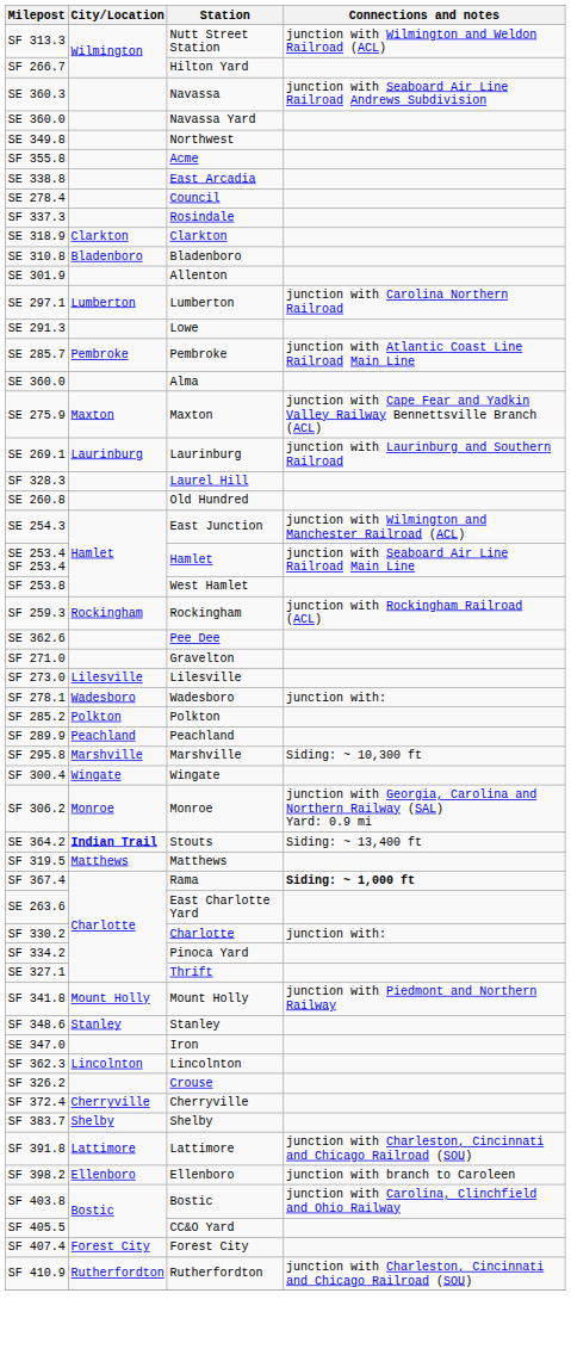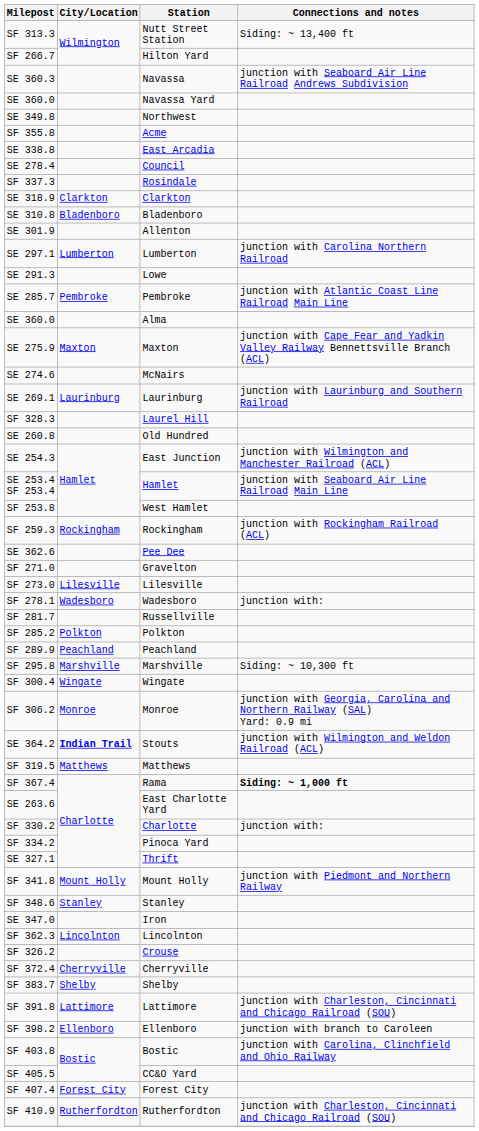Nutt Street Station | Connections and notes: junction with Wilmington and Weldon Railroad (ACL) -> Siding: ~ 13,400 ft
+ row: SE 274.6 | McNairs
+ row: SF 281.7 | Russellville
Stouts | Connections and notes: Siding: ~ 13,400 ft -> junction with Wilmington and Weldon Railroad (ACL)
